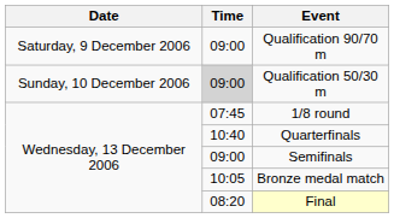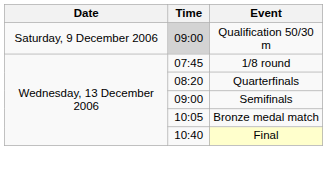- row: Saturday, 9 December 2006 | 09:00 | Qualification 90/70 m
Qualification 50/30 m | Date: Sunday, 10 December 2006 -> Saturday, 9 December 2006
Quarterfinals | Time: 10:40 -> 08:20
Final | Time: 08:20 -> 10:40
